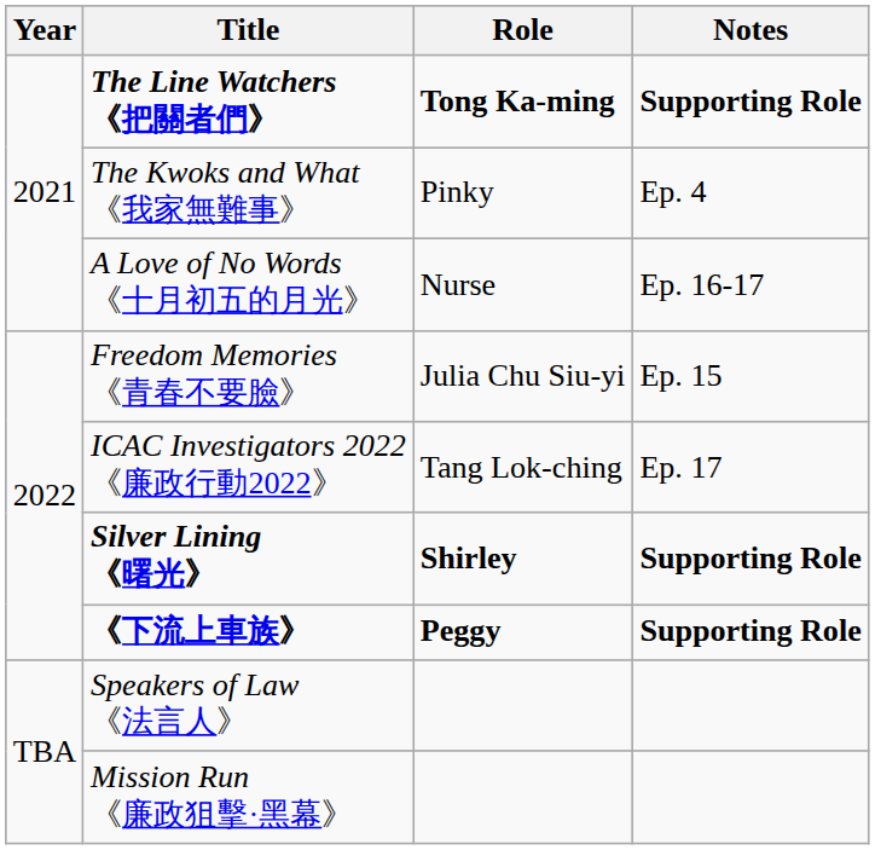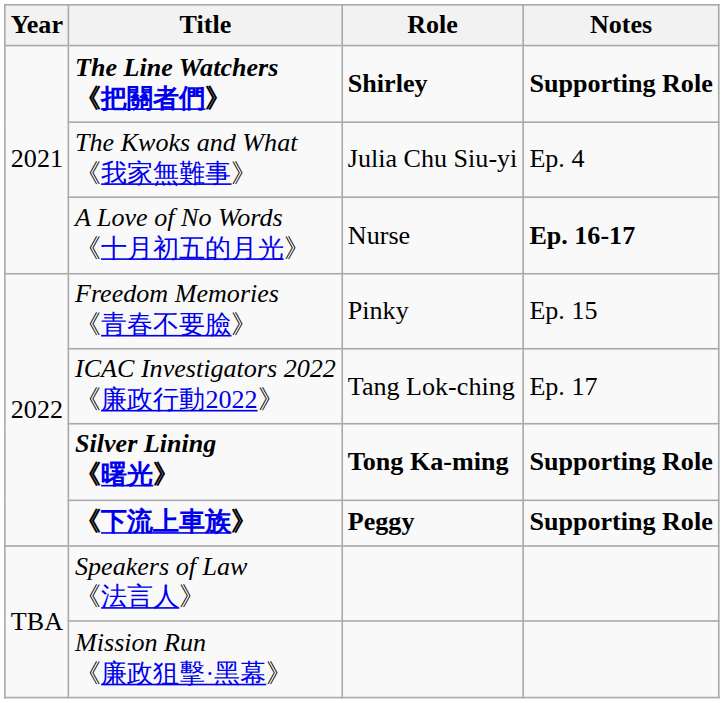The Line Watchers 《把關者們》 | Role: Tong Ka-ming -> Shirley
The Kwoks and What 《我家無難事》 | Role: Pinky -> Julia Chu Siu-yi
A Love of No Words 《十月初五的月光》 | Notes: normal -> bold
Freedom Memories 《青春不要臉》 | Role: Julia Chu Siu-yi -> Pinky
Silver Lining 《曙光》 | Role: Shirley -> Tong Ka-ming
